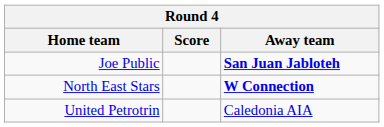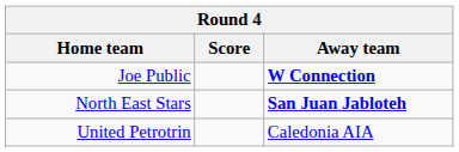Joe Public | Away team: San Juan Jabloteh -> W Connection
North East Stars | Away team: W Connection -> San Juan Jabloteh
